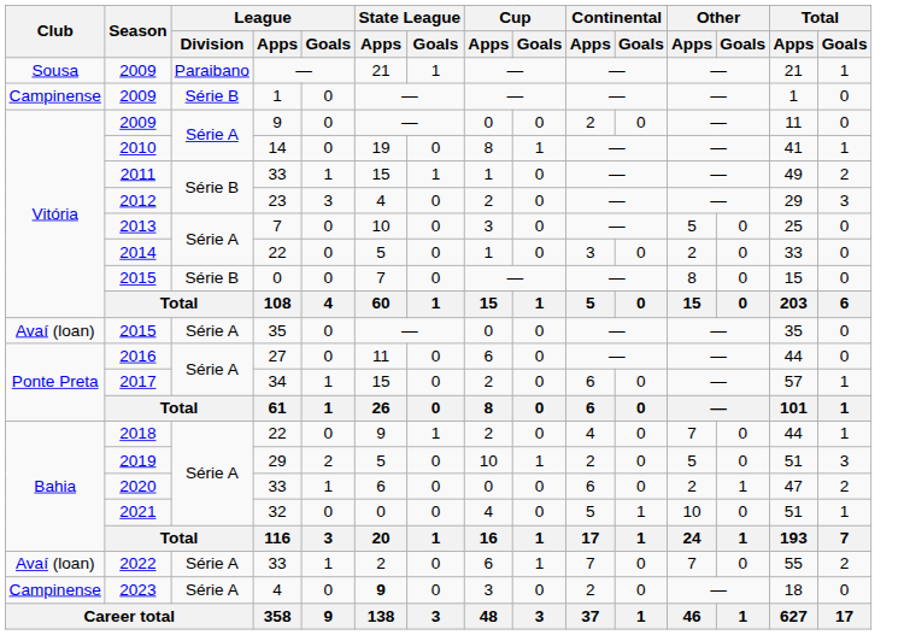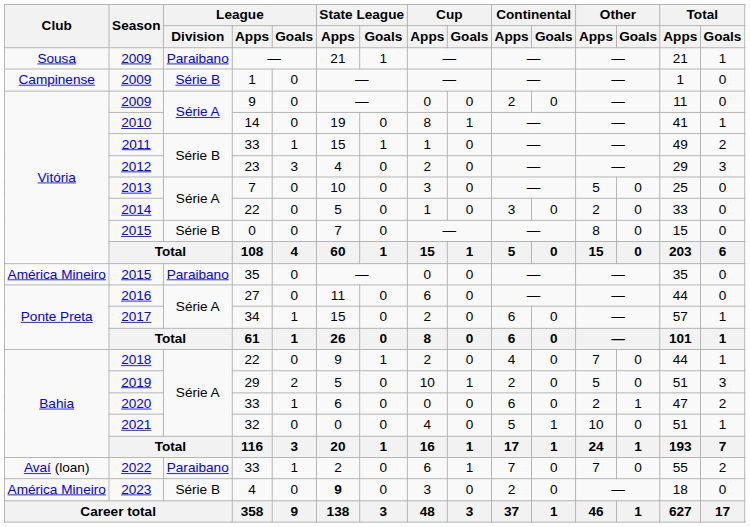2015 / 35 | Club: Avaí (loan) -> América Mineiro
2015 / 35 | League / Division: Série A -> Paraibano
2022 | League / Division: Série A -> Paraibano
2023 | Club: Campinense -> América Mineiro
2023 | League / Division: Série A -> Série B
